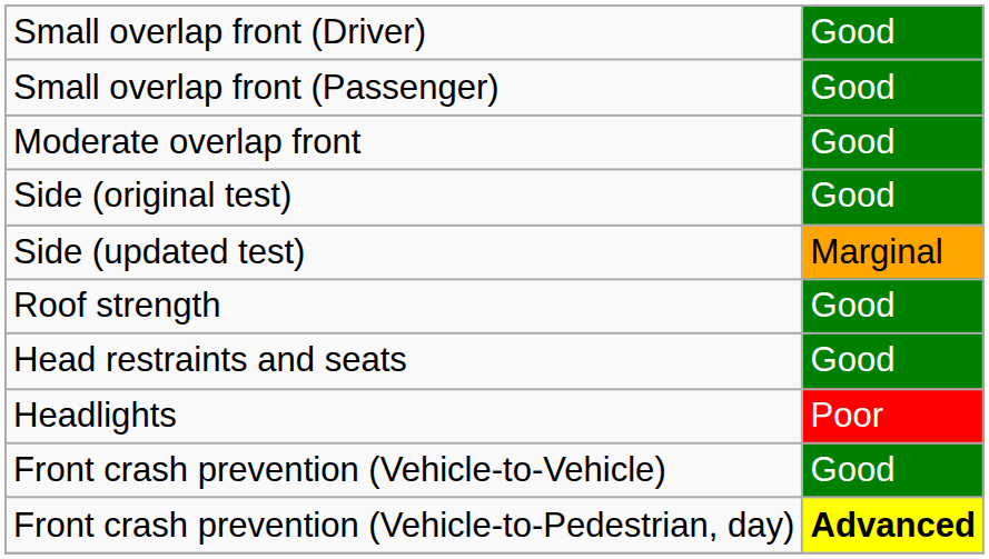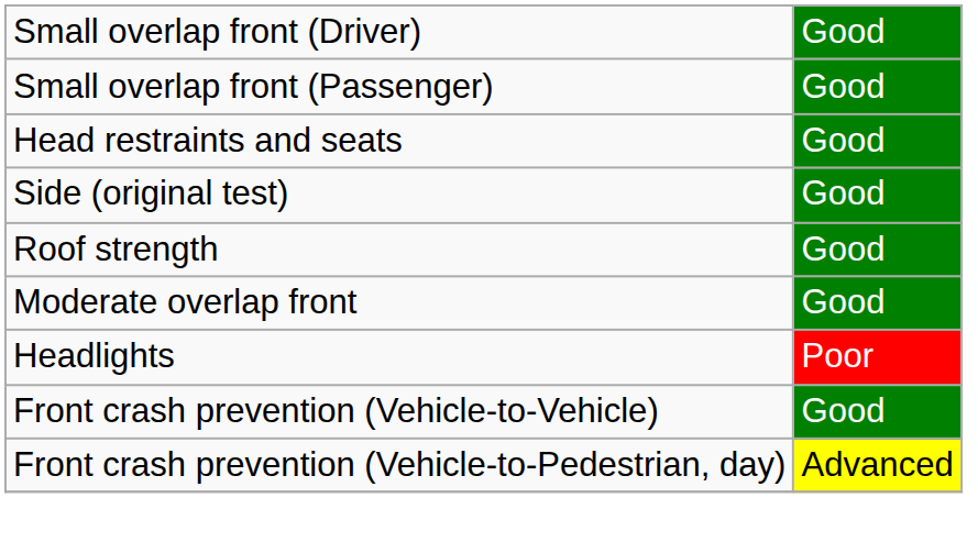rows swapped: Moderate overlap front <-> Head restraints and seats
- row: Side (updated test) | Marginal
Front crash prevention (Vehicle-to-Pedestrian, day) | column 2: bold -> normal
